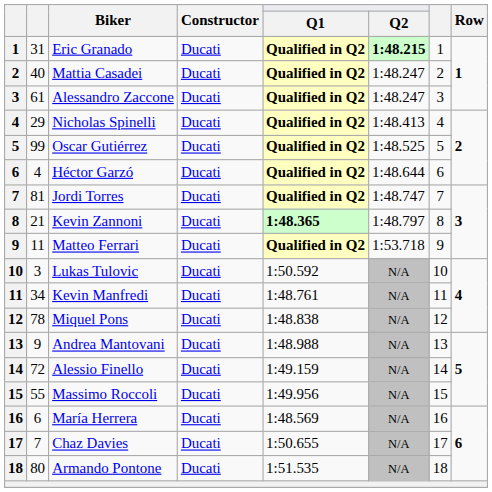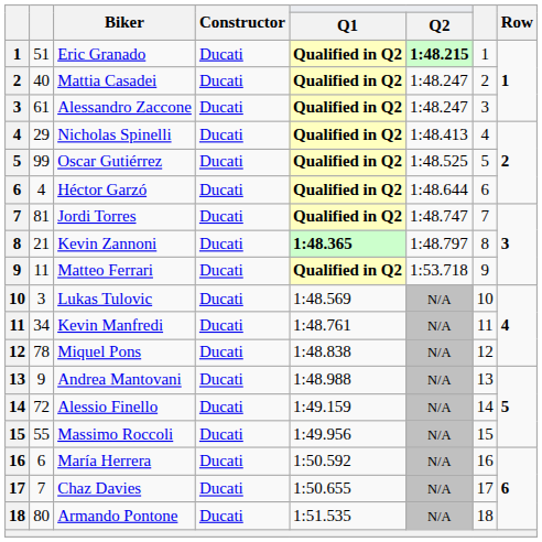Eric Granado | column 2: 31 -> 51
Lukas Tulovic | Q1: 1:50.592 -> 1:48.569
María Herrera | Q1: 1:48.569 -> 1:50.592
